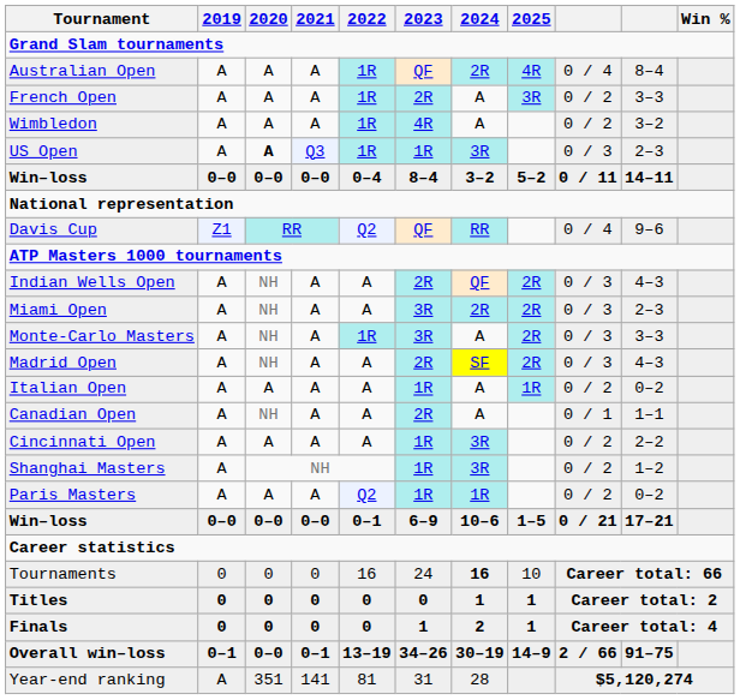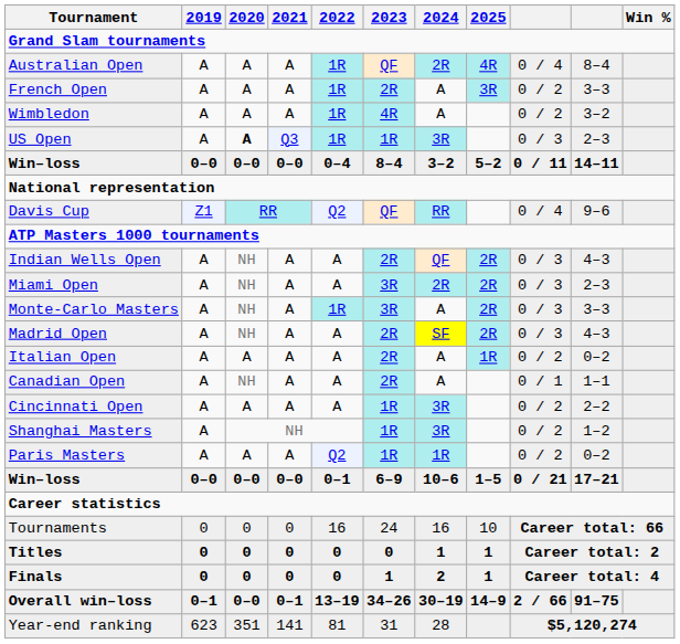Italian Open | 2023: 1R -> 2R
Tournaments | 2024: bold -> normal
Year-end ranking | 2019: A -> 623
